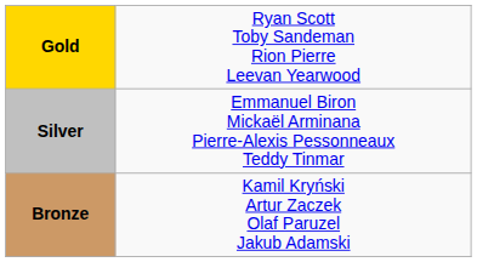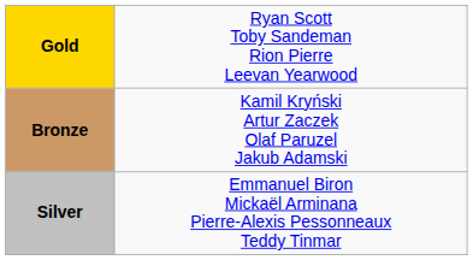rows swapped: Silver <-> Bronze
